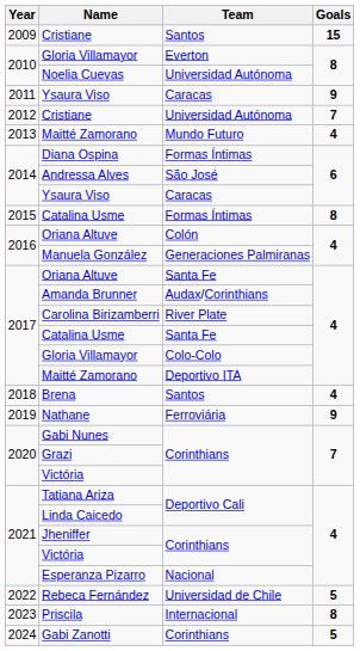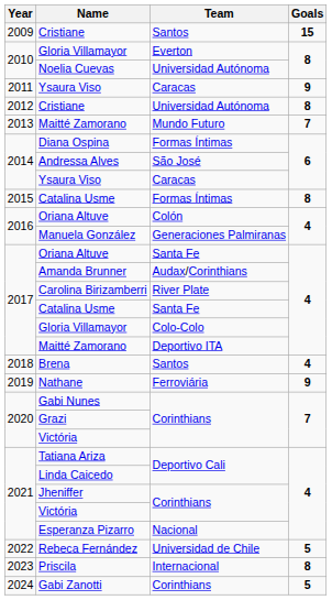2012 / Cristiane | Goals: 7 -> 8
2013 / Maitté Zamorano | Goals: 4 -> 7
